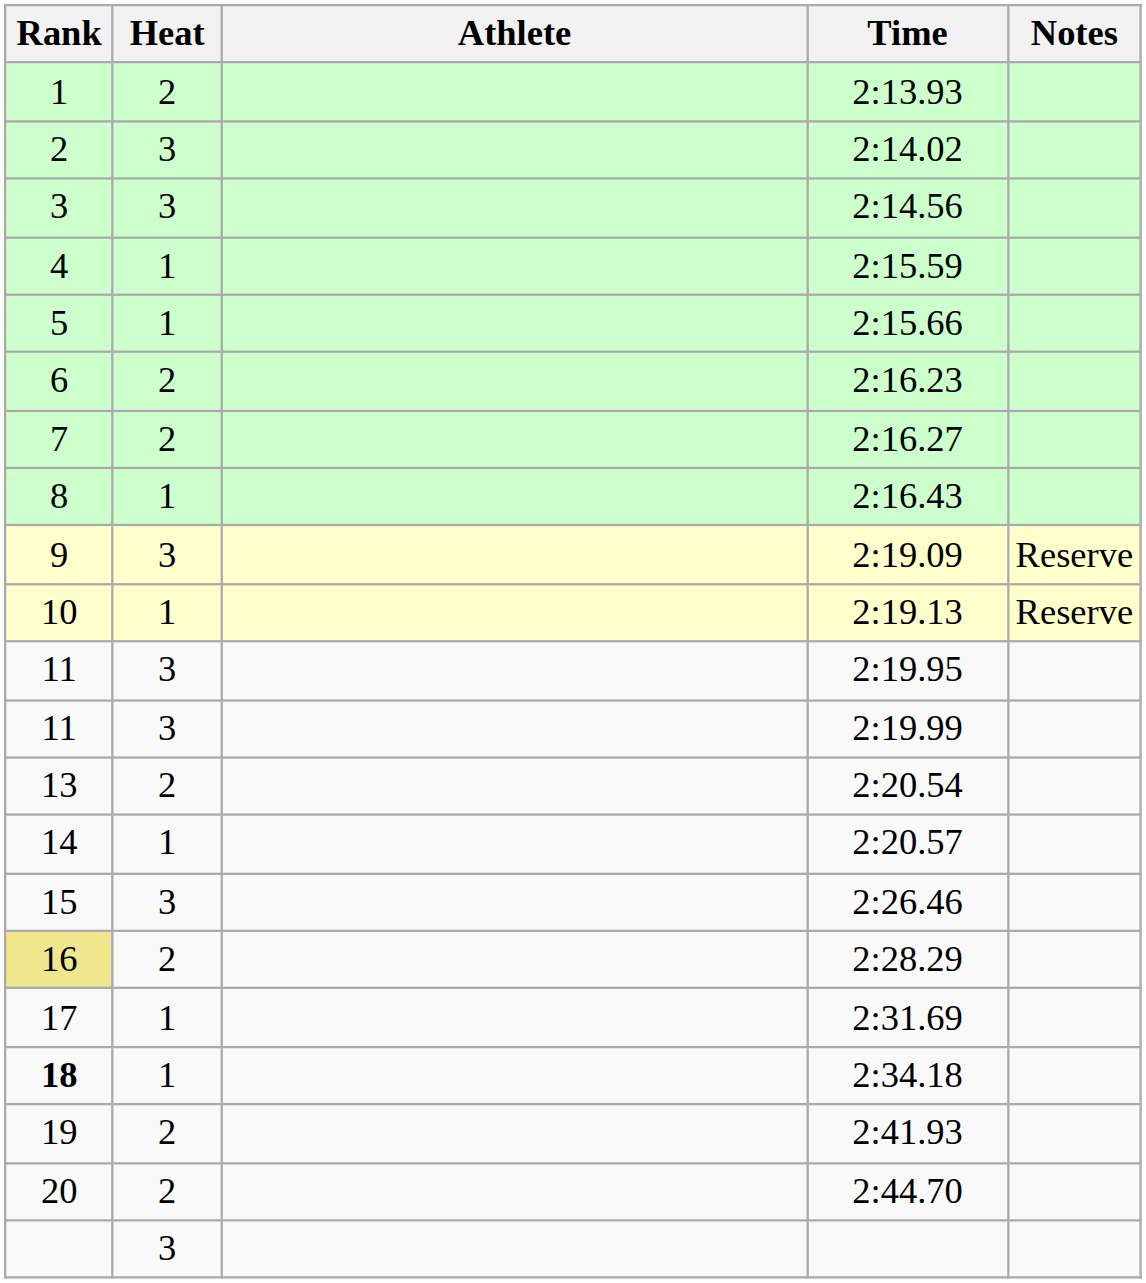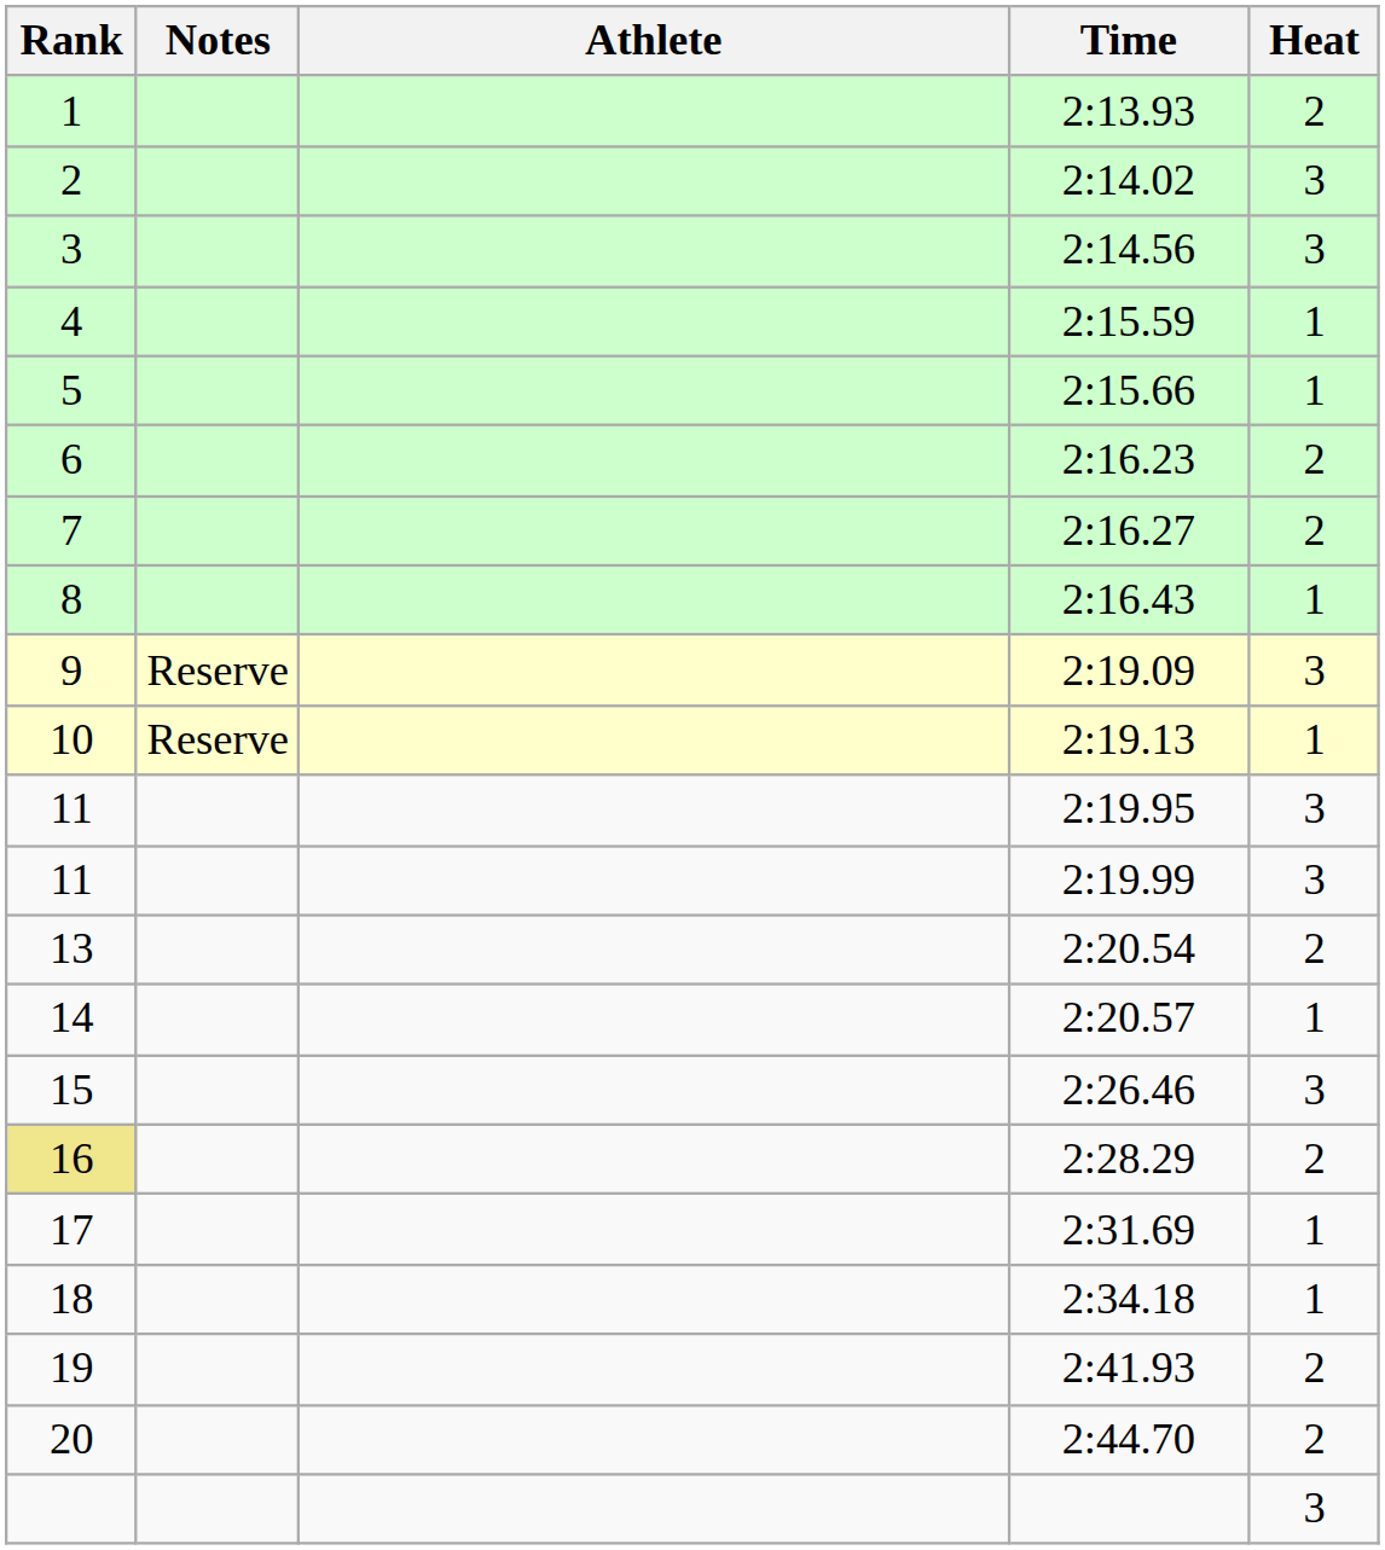columns swapped: Heat <-> Notes
2:34.18 | Rank: bold -> normal
